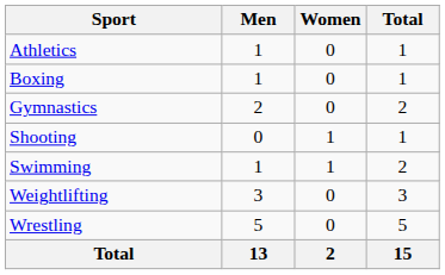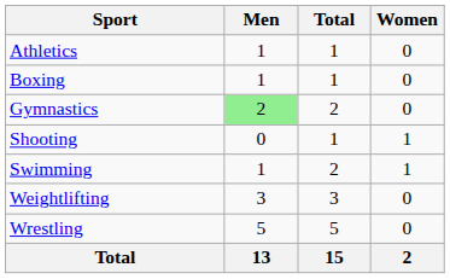columns swapped: Women <-> Total
Gymnastics | Men: no background -> lightgreen background
